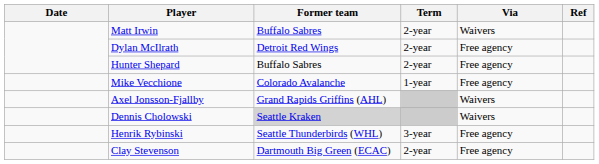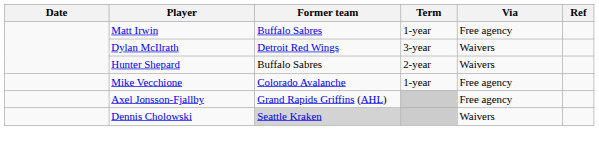Matt Irwin | Term: 2-year -> 1-year
Matt Irwin | Via: Waivers -> Free agency
Dylan McIlrath | Term: 2-year -> 3-year
Dylan McIlrath | Via: Free agency -> Waivers
Hunter Shepard | Via: Free agency -> Waivers
Axel Jonsson-Fjallby | Via: Waivers -> Free agency
- row: Henrik Rybinski | Seattle Thunderbirds (WHL) | 3-year | Free agency
- row: Clay Stevenson | Dartmouth Big Green (ECAC) | 2-year | Free agency
